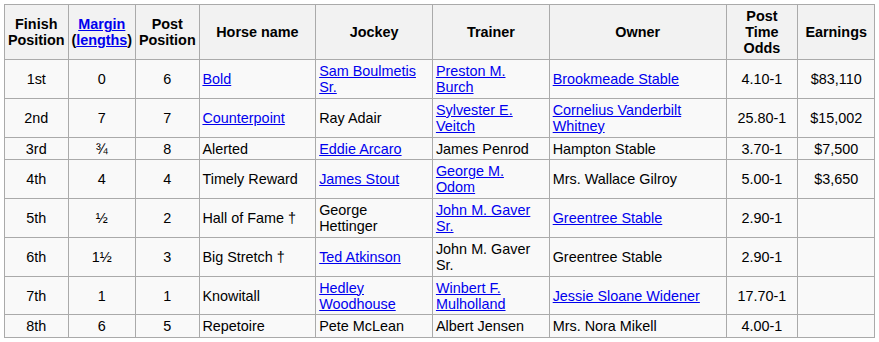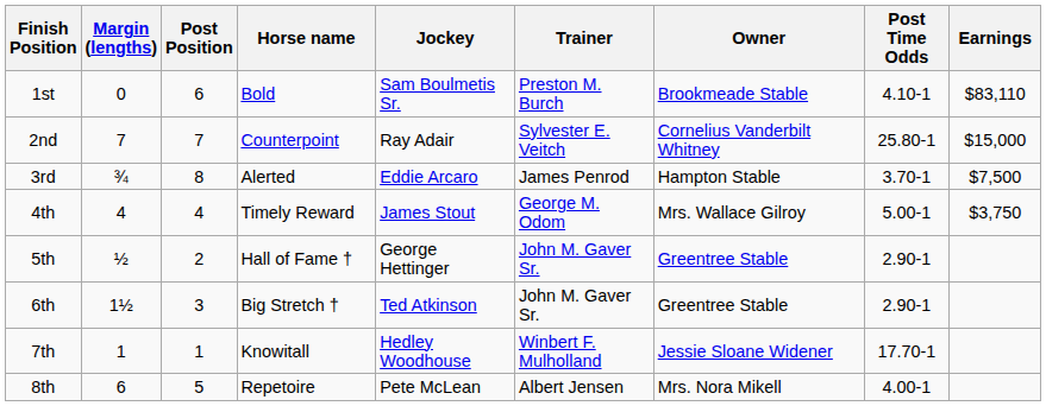2nd | Earnings: $15,002 -> $15,000
4th | Earnings: $3,650 -> $3,750
